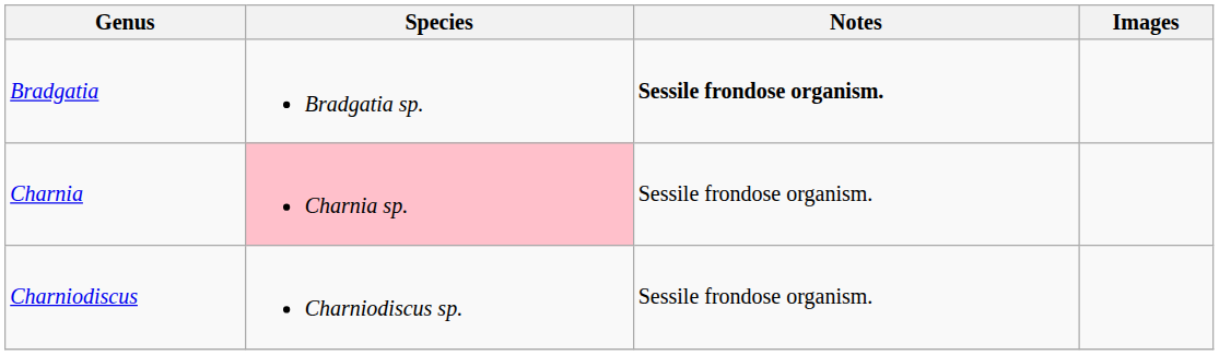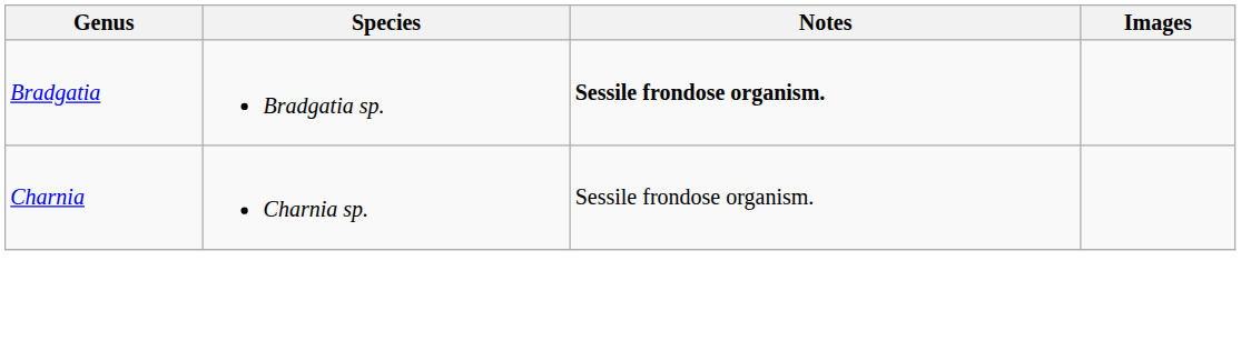Charnia | Species: pink background -> no background
- row: Charniodiscus | Charniodiscus sp. | Sessile frondose organism.
